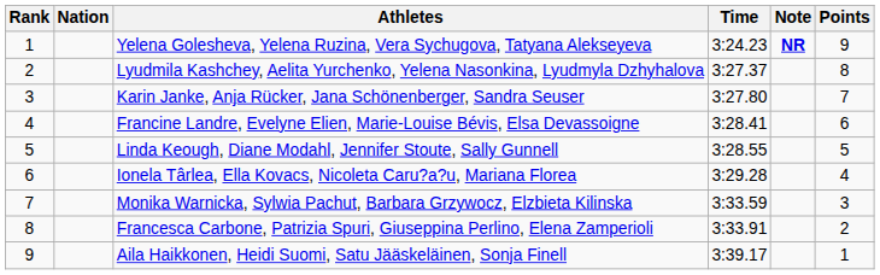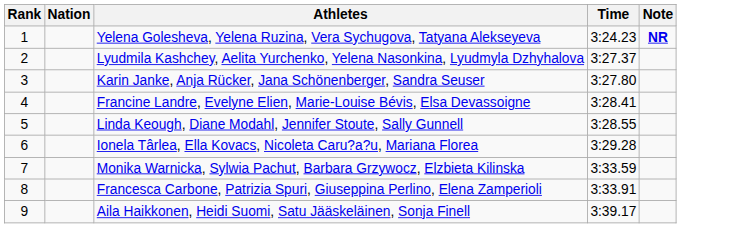- column: Points | 9 | 8 | 7 | 6 | 5 | 4 | 3 | 2 | 1
